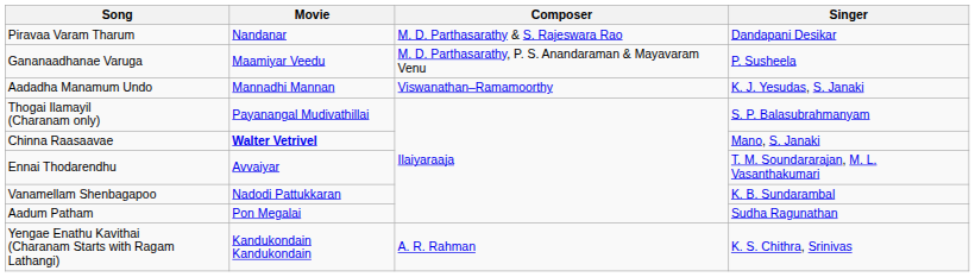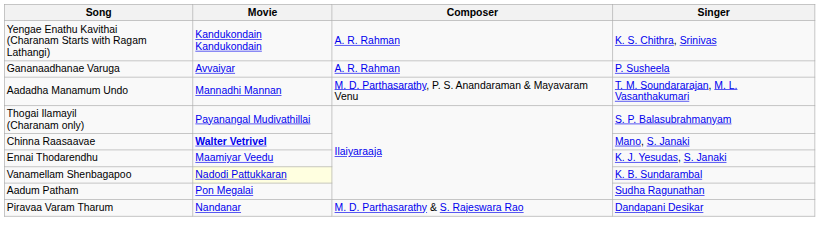rows swapped: Piravaa Varam Tharum <-> Yengae Enathu Kavithai (Charanam Starts with Ragam Lathangi)
Gananaadhanae Varuga | Movie: Maamiyar Veedu -> Avvaiyar
Gananaadhanae Varuga | Composer: M. D. Parthasarathy, P. S. Anandaraman & Mayavaram Venu -> A. R. Rahman
Aadadha Manamum Undo | Composer: Viswanathan–Ramamoorthy -> M. D. Parthasarathy, P. S. Anandaraman & Mayavaram Venu
Aadadha Manamum Undo | Singer: K. J. Yesudas, S. Janaki -> T. M. Soundararajan, M. L. Vasanthakumari
Ennai Thodarendhu | Movie: Avvaiyar -> Maamiyar Veedu
Ennai Thodarendhu | Singer: T. M. Soundararajan, M. L. Vasanthakumari -> K. J. Yesudas, S. Janaki
Vanamellam Shenbagapoo | Movie: no background -> lightyellow background
